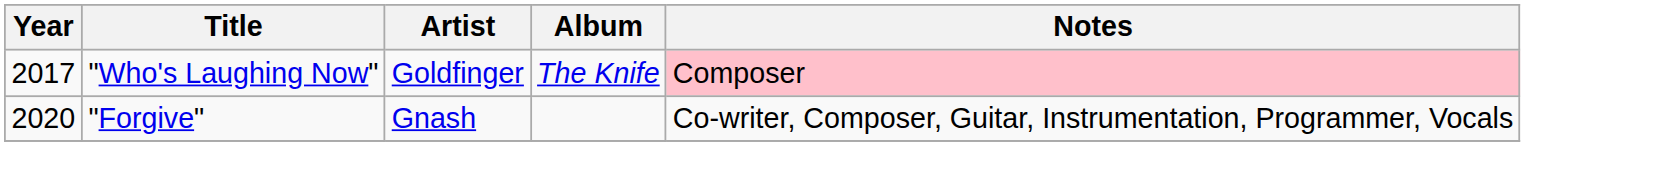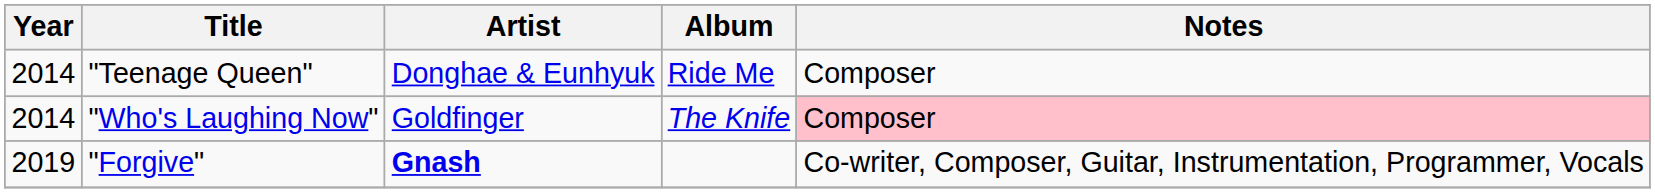+ row: 2014 | "Teenage Queen" | Donghae & Eunhyuk | Ride Me | Composer
"Who's Laughing Now" | Year: 2017 -> 2014
"Forgive" | Year: 2020 -> 2019
"Forgive" | Artist: normal -> bold
